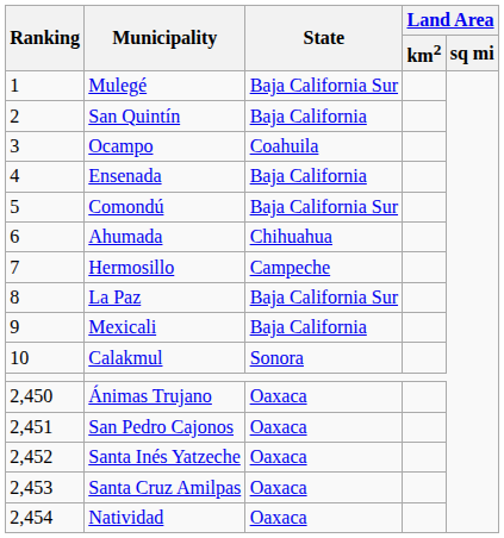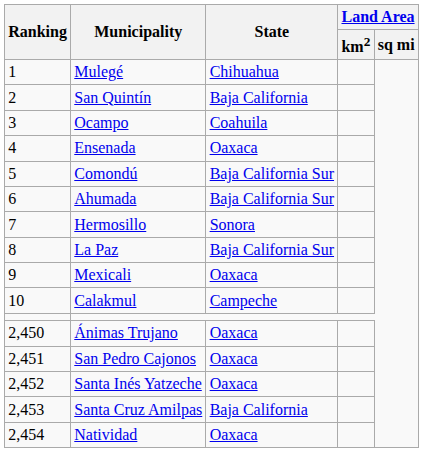Mulegé | State: Baja California Sur -> Chihuahua
Ensenada | State: Baja California -> Oaxaca
Ahumada | State: Chihuahua -> Baja California Sur
Hermosillo | State: Campeche -> Sonora
Mexicali | State: Baja California -> Oaxaca
Calakmul | State: Sonora -> Campeche
Santa Cruz Amilpas | State: Oaxaca -> Baja California
